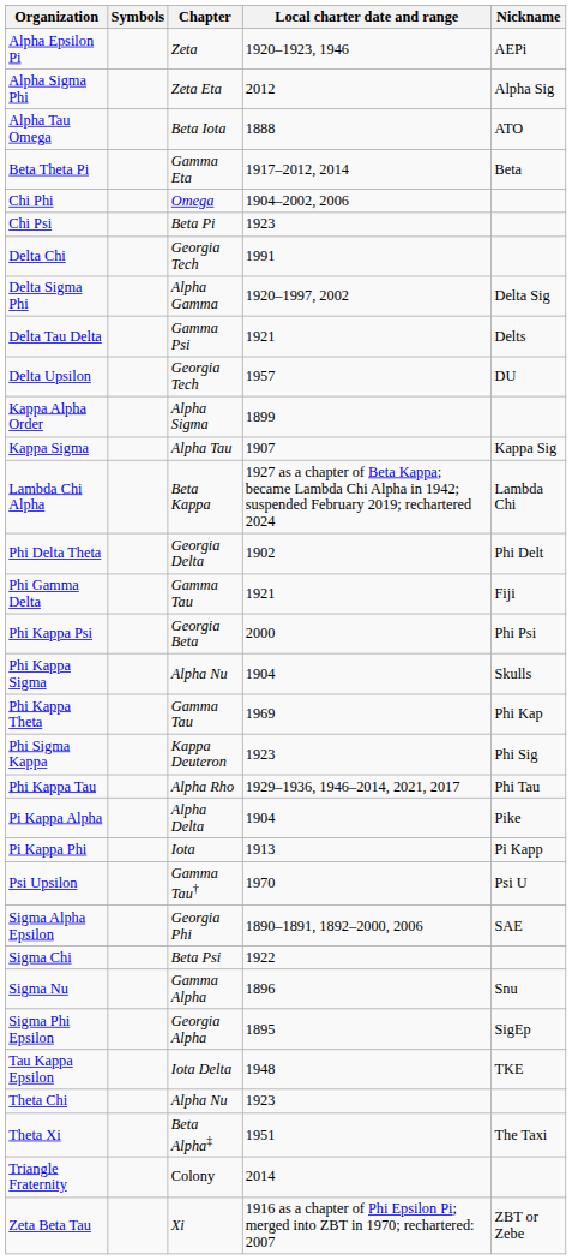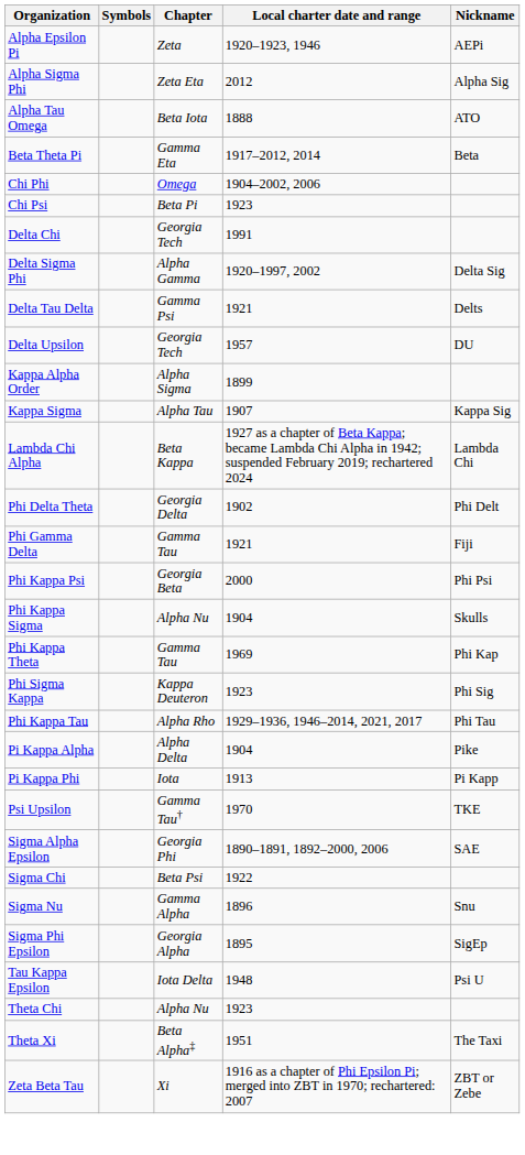Psi Upsilon | Nickname: Psi U -> TKE
Tau Kappa Epsilon | Nickname: TKE -> Psi U
- row: Triangle Fraternity | Colony | 2014
